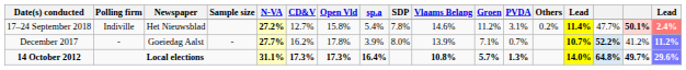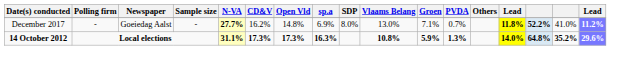- row: 17–24 September 2018 | Indiville | Het Nieuwsblad | 27.2% | 12.7% | 15.8% | 5.4% | 7.8% | 14.6% | 11.2% | 3.1% | 0.2% | 11.4% | 47.7% | 50.1% | 2.4%
December 2017 | Open Vld: 17.8% -> 14.8%
December 2017 | sp.a: 3.9% -> 6.9%
December 2017 | Vlaams Belang: 13.9% -> 13.0%
December 2017 | column 14: 10.7% -> 11.8%
December 2017 | column 16: 41.2% -> 41.0%
14 October 2012 | sp.a: 16.4% -> 16.3%
14 October 2012 | Groen: 5.7% -> 5.9%
14 October 2012 | column 16: 49.7% -> 35.2%
